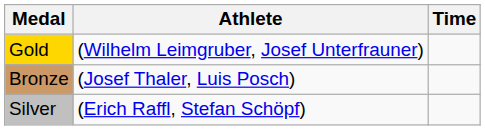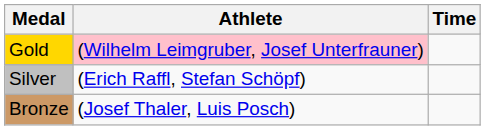Gold | Athlete: no background -> pink background
rows swapped: Silver <-> Bronze
